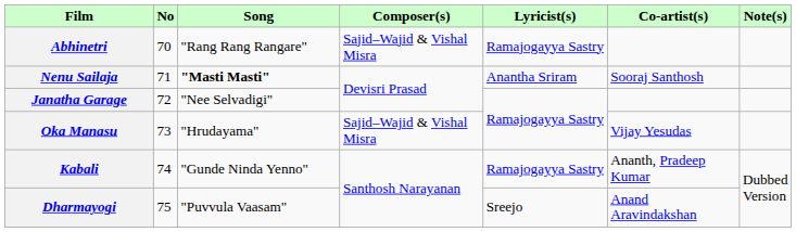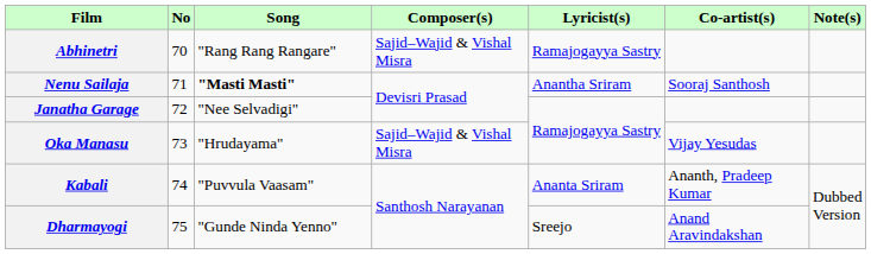Kabali | Song: "Gunde Ninda Yenno" -> "Puvvula Vaasam"
Kabali | Lyricist(s): Ramajogayya Sastry -> Ananta Sriram
Dharmayogi | Song: "Puvvula Vaasam" -> "Gunde Ninda Yenno"
